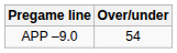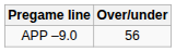APP –9.0 | Over/under: 54 -> 56
